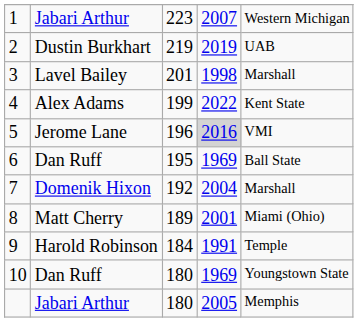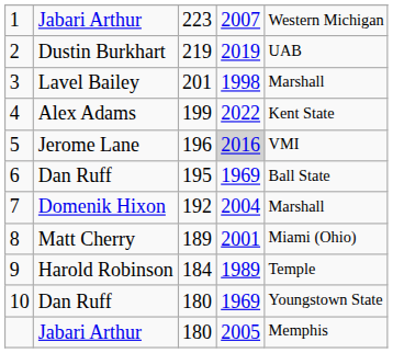9 | column 4: 1991 -> 1989
